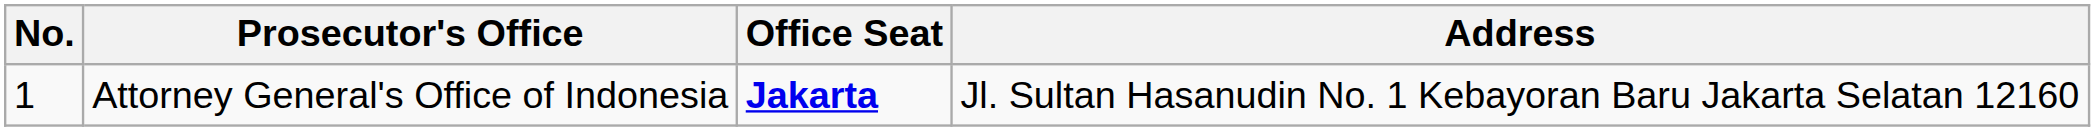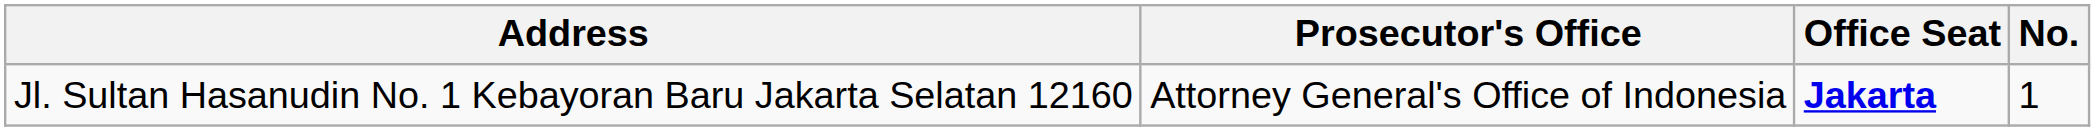columns swapped: No. <-> Address
